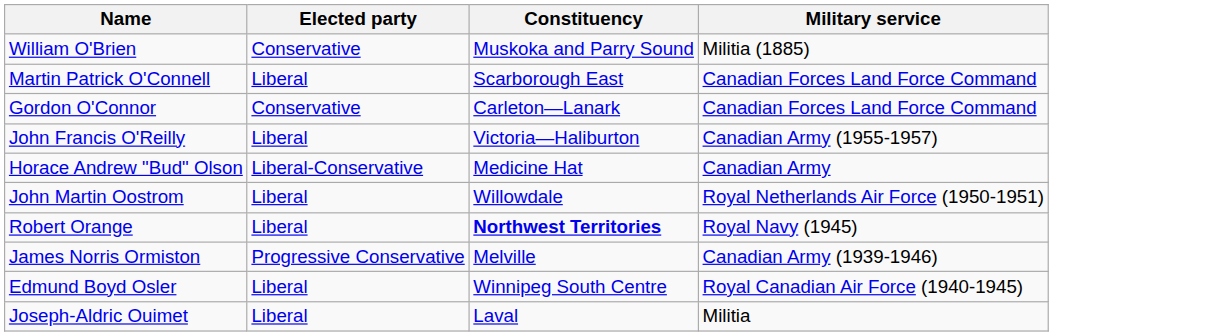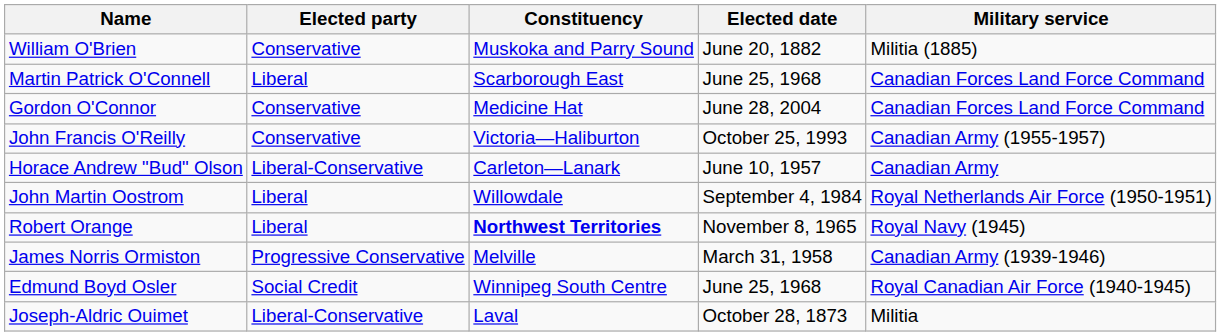+ column: Elected date | June 20, 1882 | June 25, 1968 | June 28, 2004 | October 25, 1993 | June 10, 1957 | September 4, 1984 | November 8, 1965 | March 31, 1958 | June 25, 1968 | October 28, 1873
Gordon O'Connor | Constituency: Carleton—Lanark -> Medicine Hat
John Francis O'Reilly | Elected party: Liberal -> Conservative
Horace Andrew "Bud" Olson | Constituency: Medicine Hat -> Carleton—Lanark
Edmund Boyd Osler | Elected party: Liberal -> Social Credit
Joseph-Aldric Ouimet | Elected party: Liberal -> Liberal-Conservative
